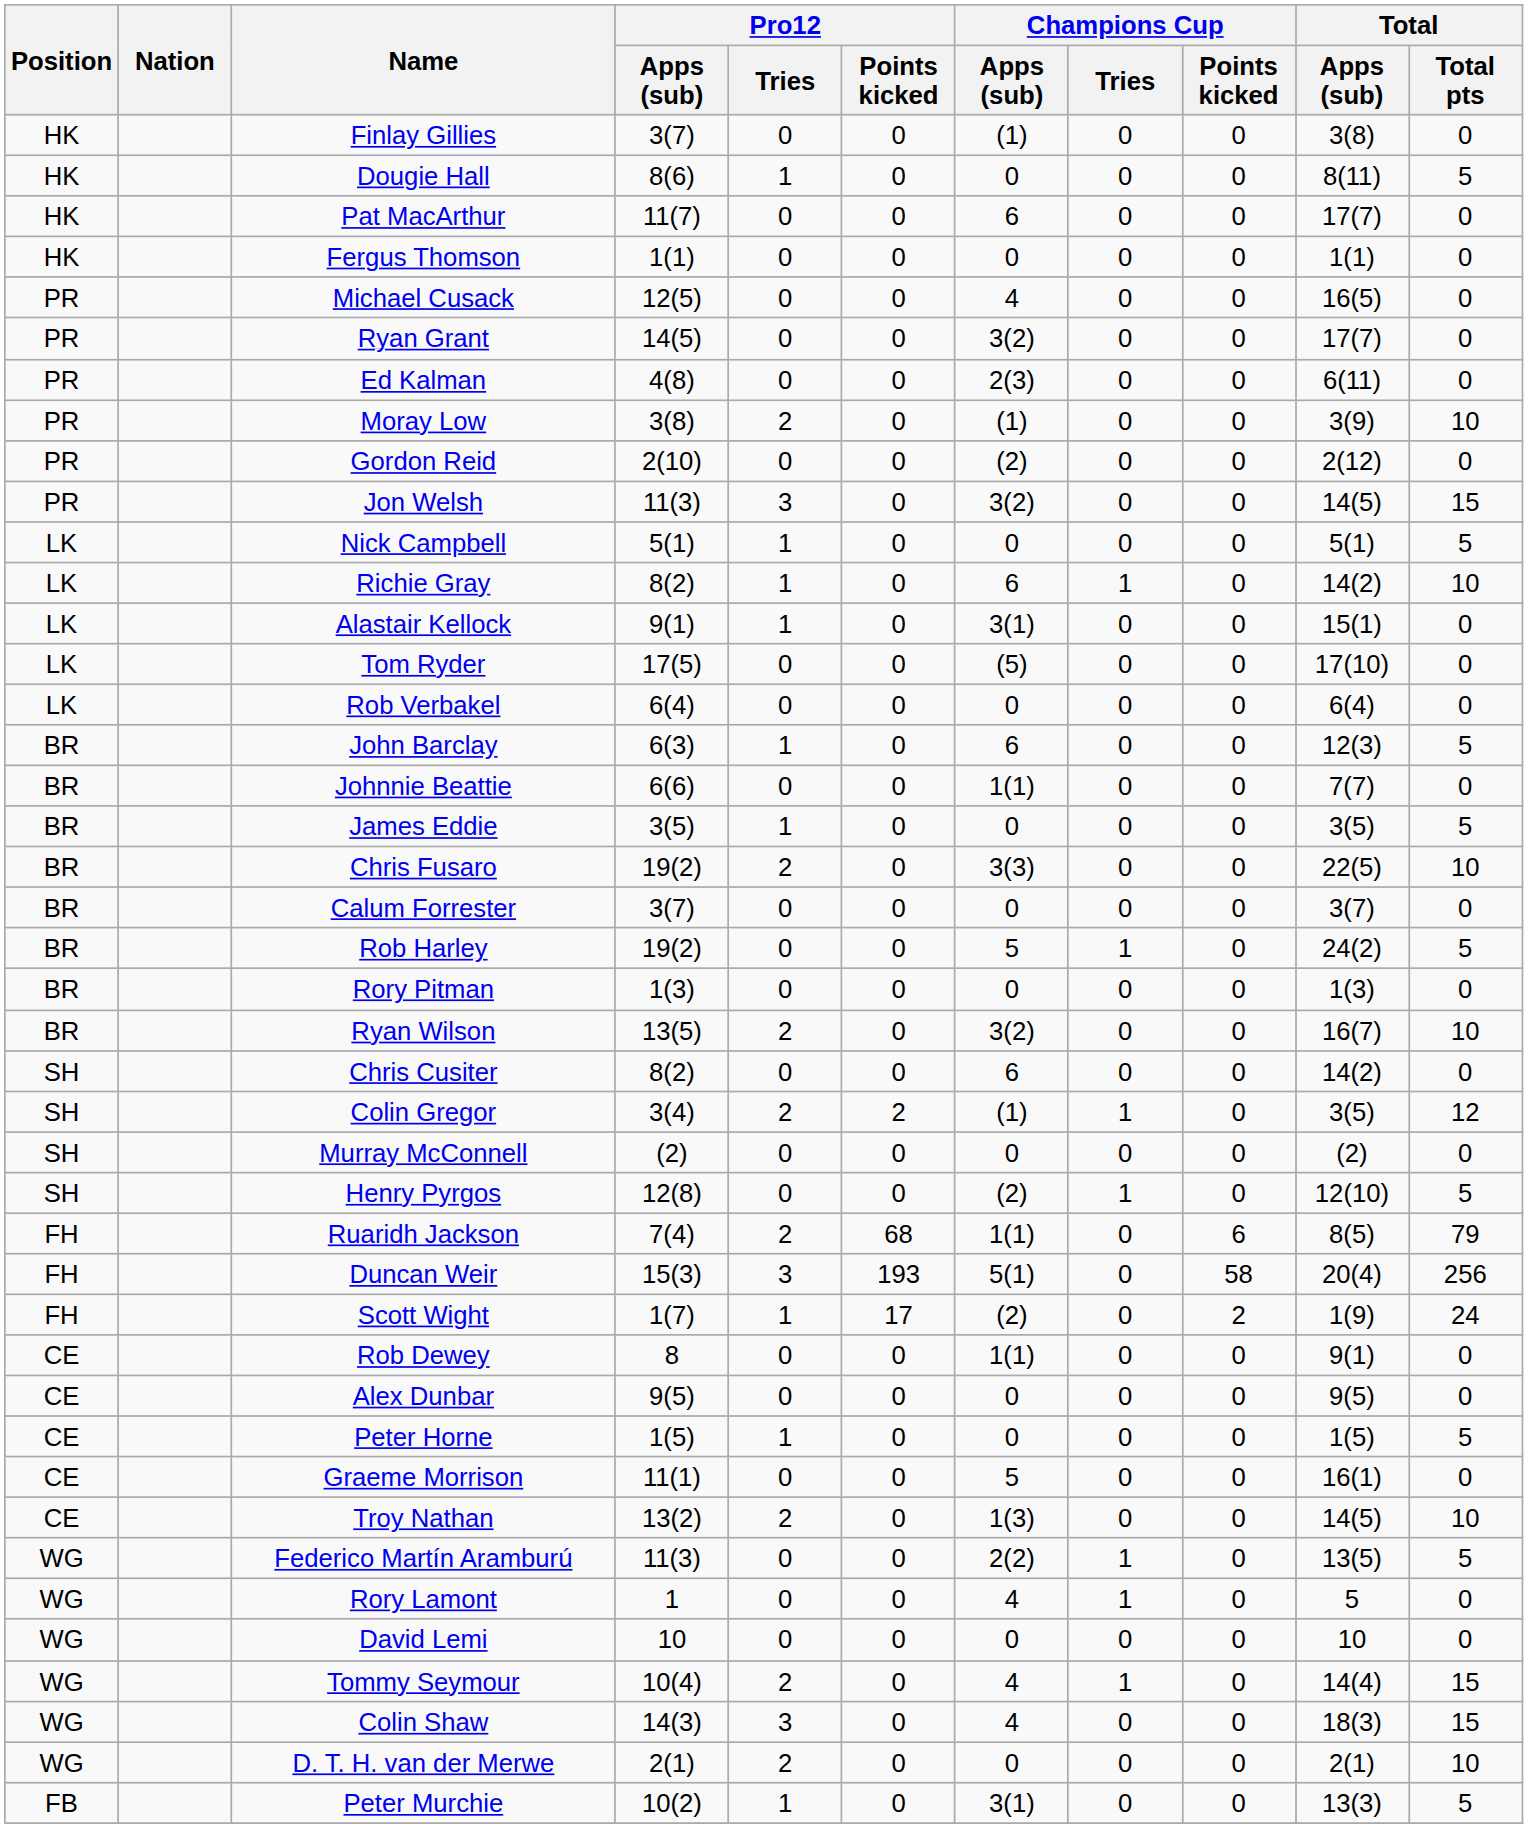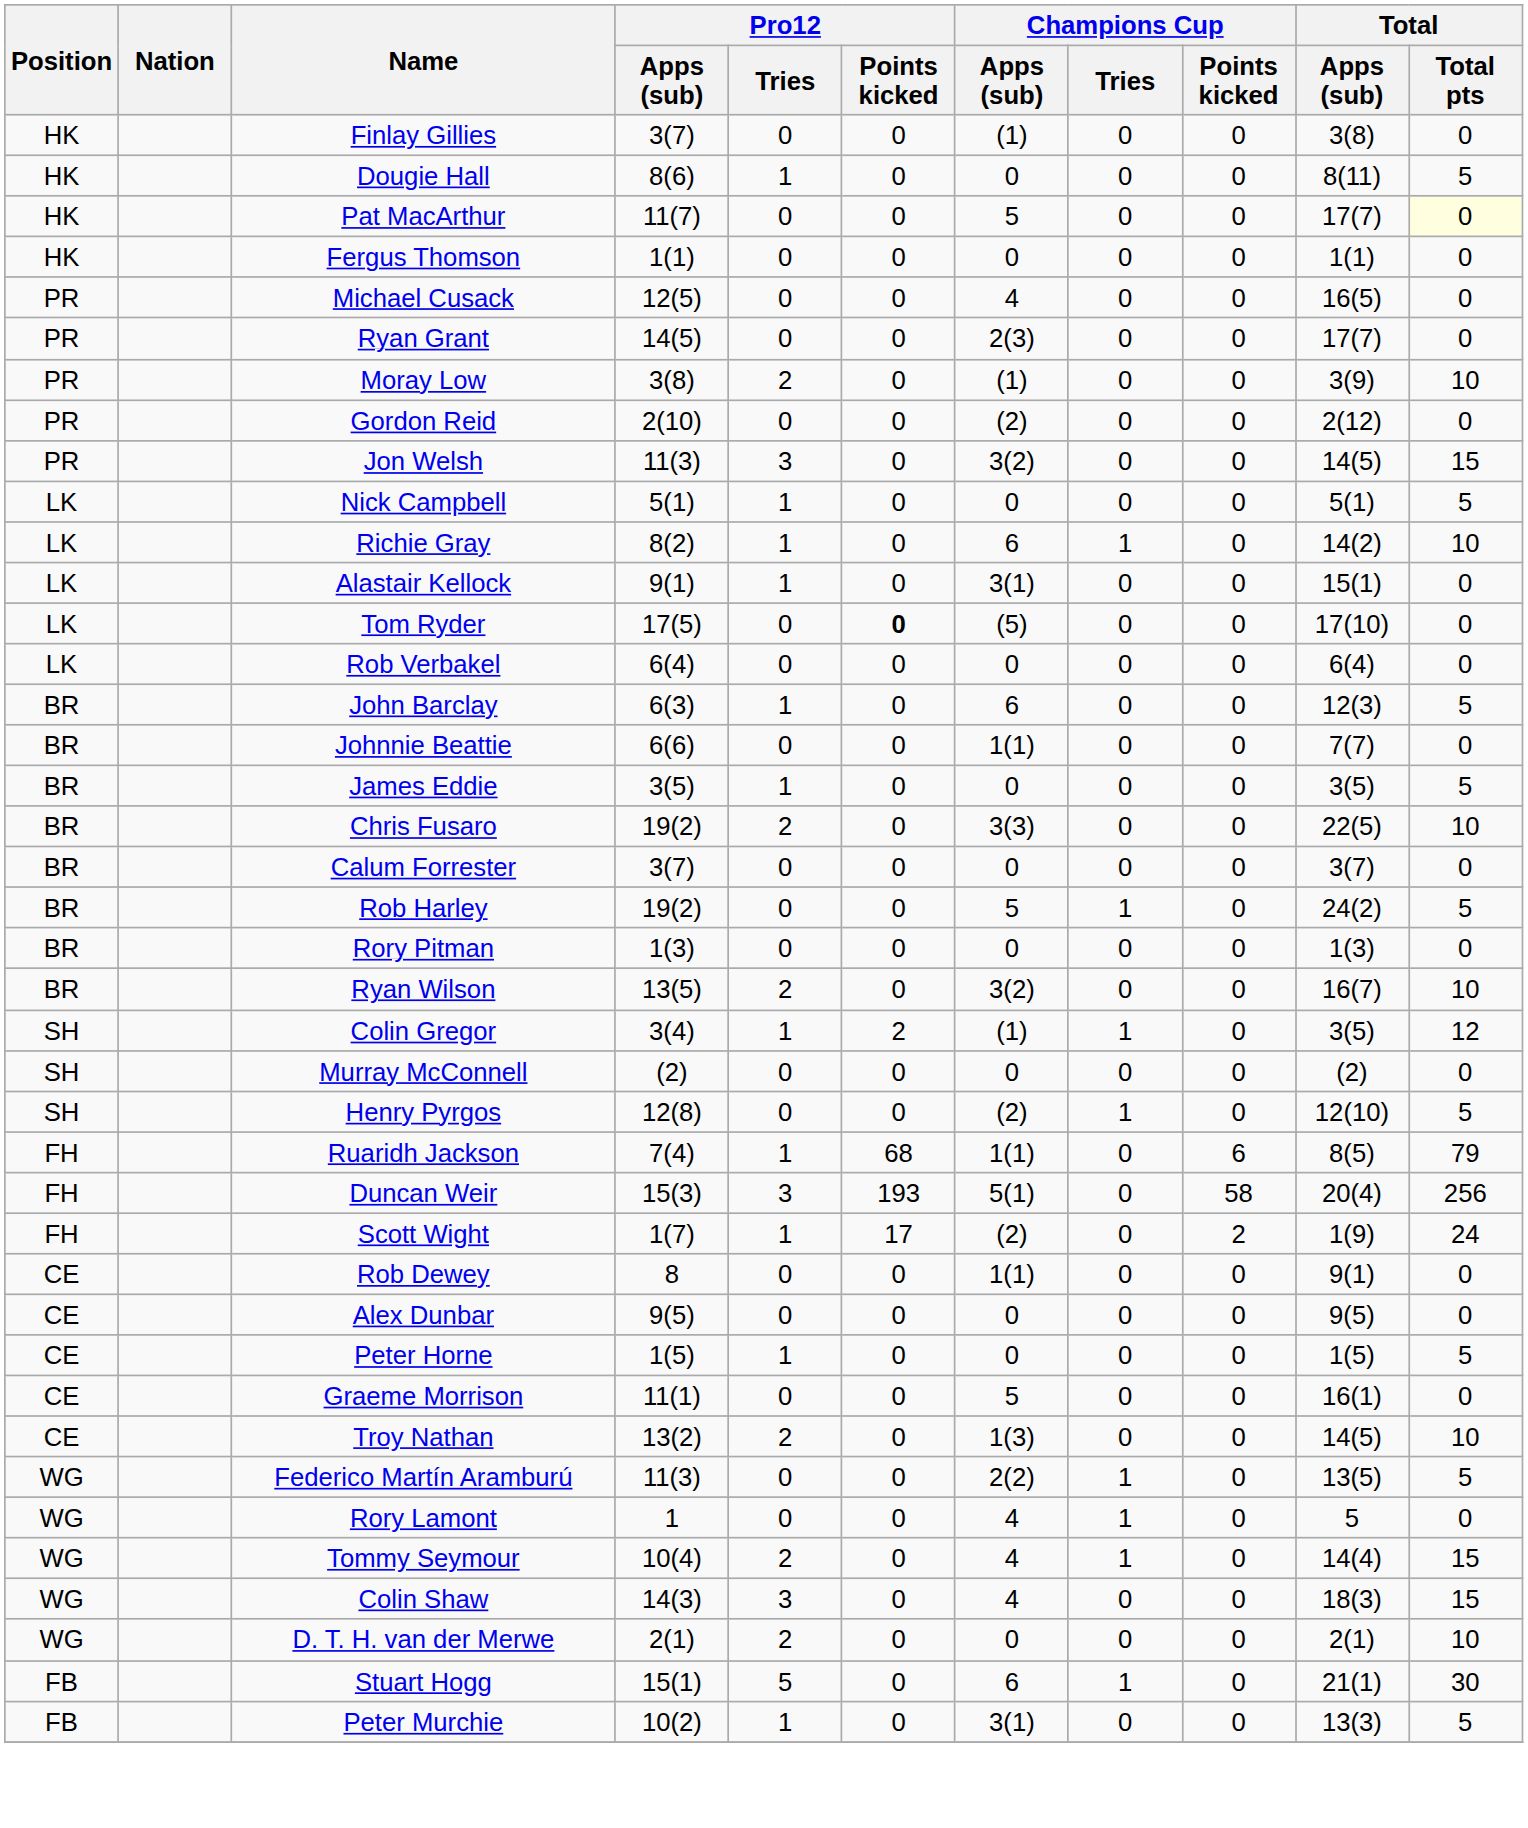Pat MacArthur | Champions Cup / Apps (sub): 6 -> 5
Pat MacArthur | Total / Total pts: no background -> lightyellow background
Ryan Grant | Champions Cup / Apps (sub): 3(2) -> 2(3)
- row: PR | Ed Kalman | 4(8) | 0 | 0 | 2(3) | 0 | 0 | 6(11) | 0
Tom Ryder | Pro12 / Points kicked: normal -> bold
- row: SH | Chris Cusiter | 8(2) | 0 | 0 | 6 | 0 | 0 | 14(2) | 0
Colin Gregor | Pro12 / Tries: 2 -> 1
Ruaridh Jackson | Pro12 / Tries: 2 -> 1
- row: WG | David Lemi | 10 | 0 | 0 | 0 | 0 | 0 | 10 | 0
+ row: FB | Stuart Hogg | 15(1) | 5 | 0 | 6 | 1 | 0 | 21(1) | 30
